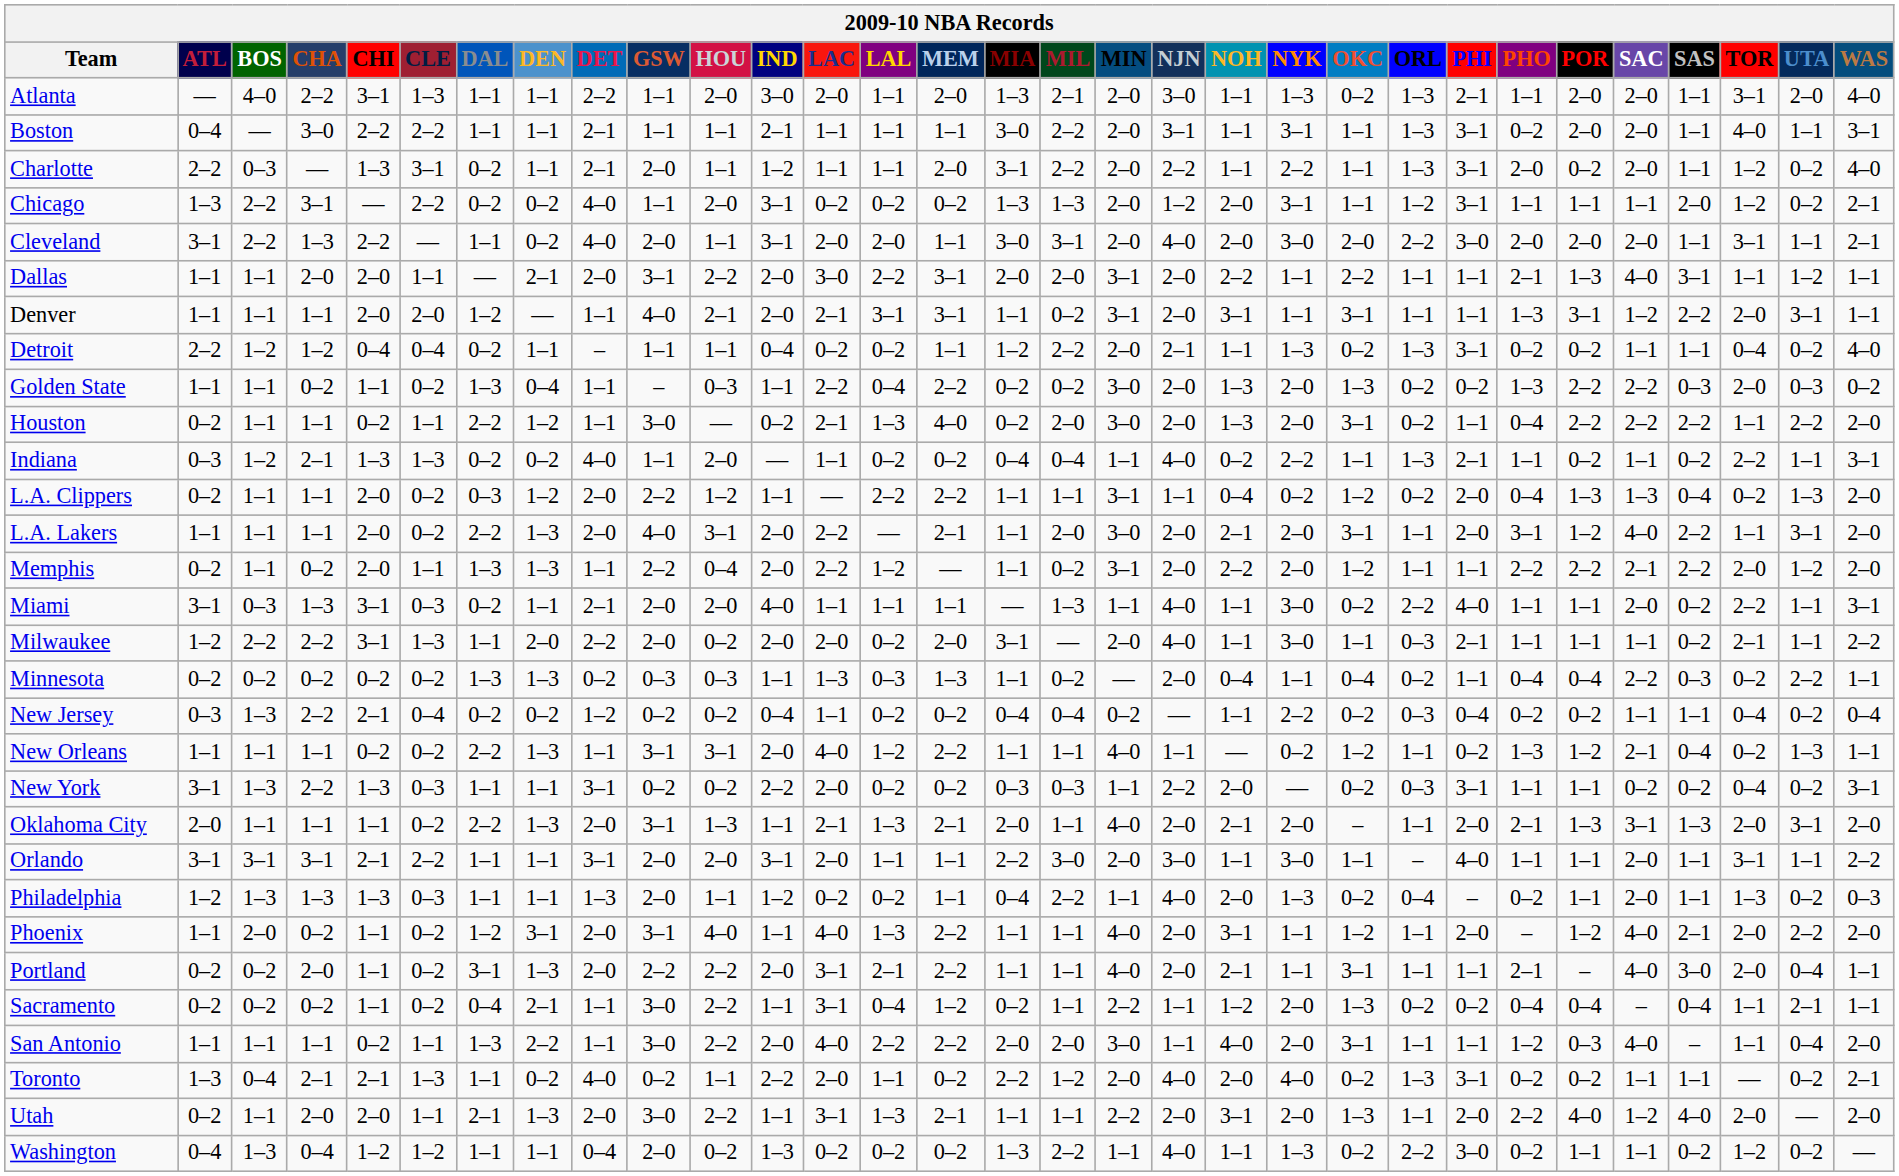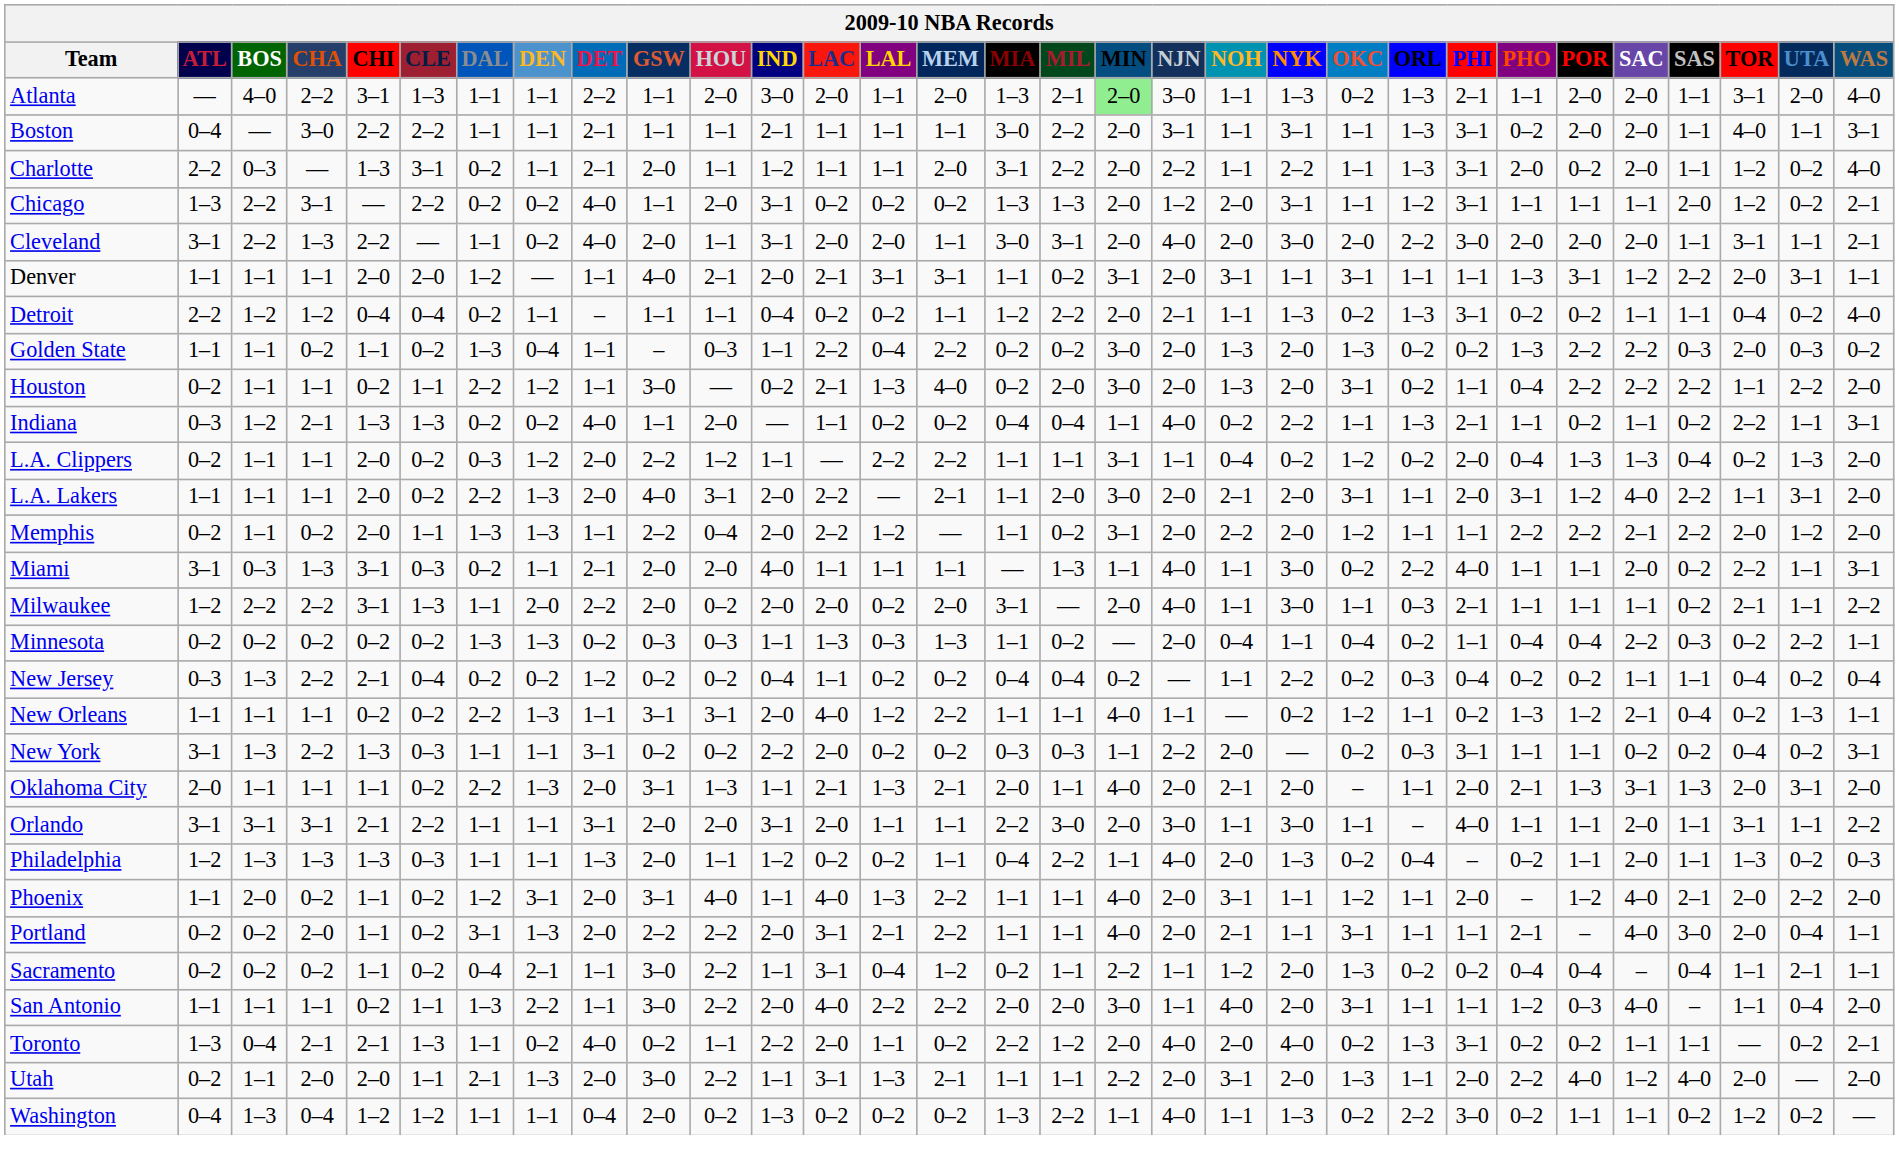Atlanta | MIN: no background -> lightgreen background
- row: Dallas | 1–1 | 1–1 | 2–0 | 2–0 | 1–1 | — | 2–1 | 2–0 | 3–1 | 2–2 | 2–0 | 3–0 | 2–2 | 3–1 | 2–0 | 2–0 | 3–1 | 2–0 | 2–2 | 1–1 | 2–2 | 1–1 | 1–1 | 2–1 | 1–3 | 4–0 | 3–1 | 1–1 | 1–2 | 1–1
